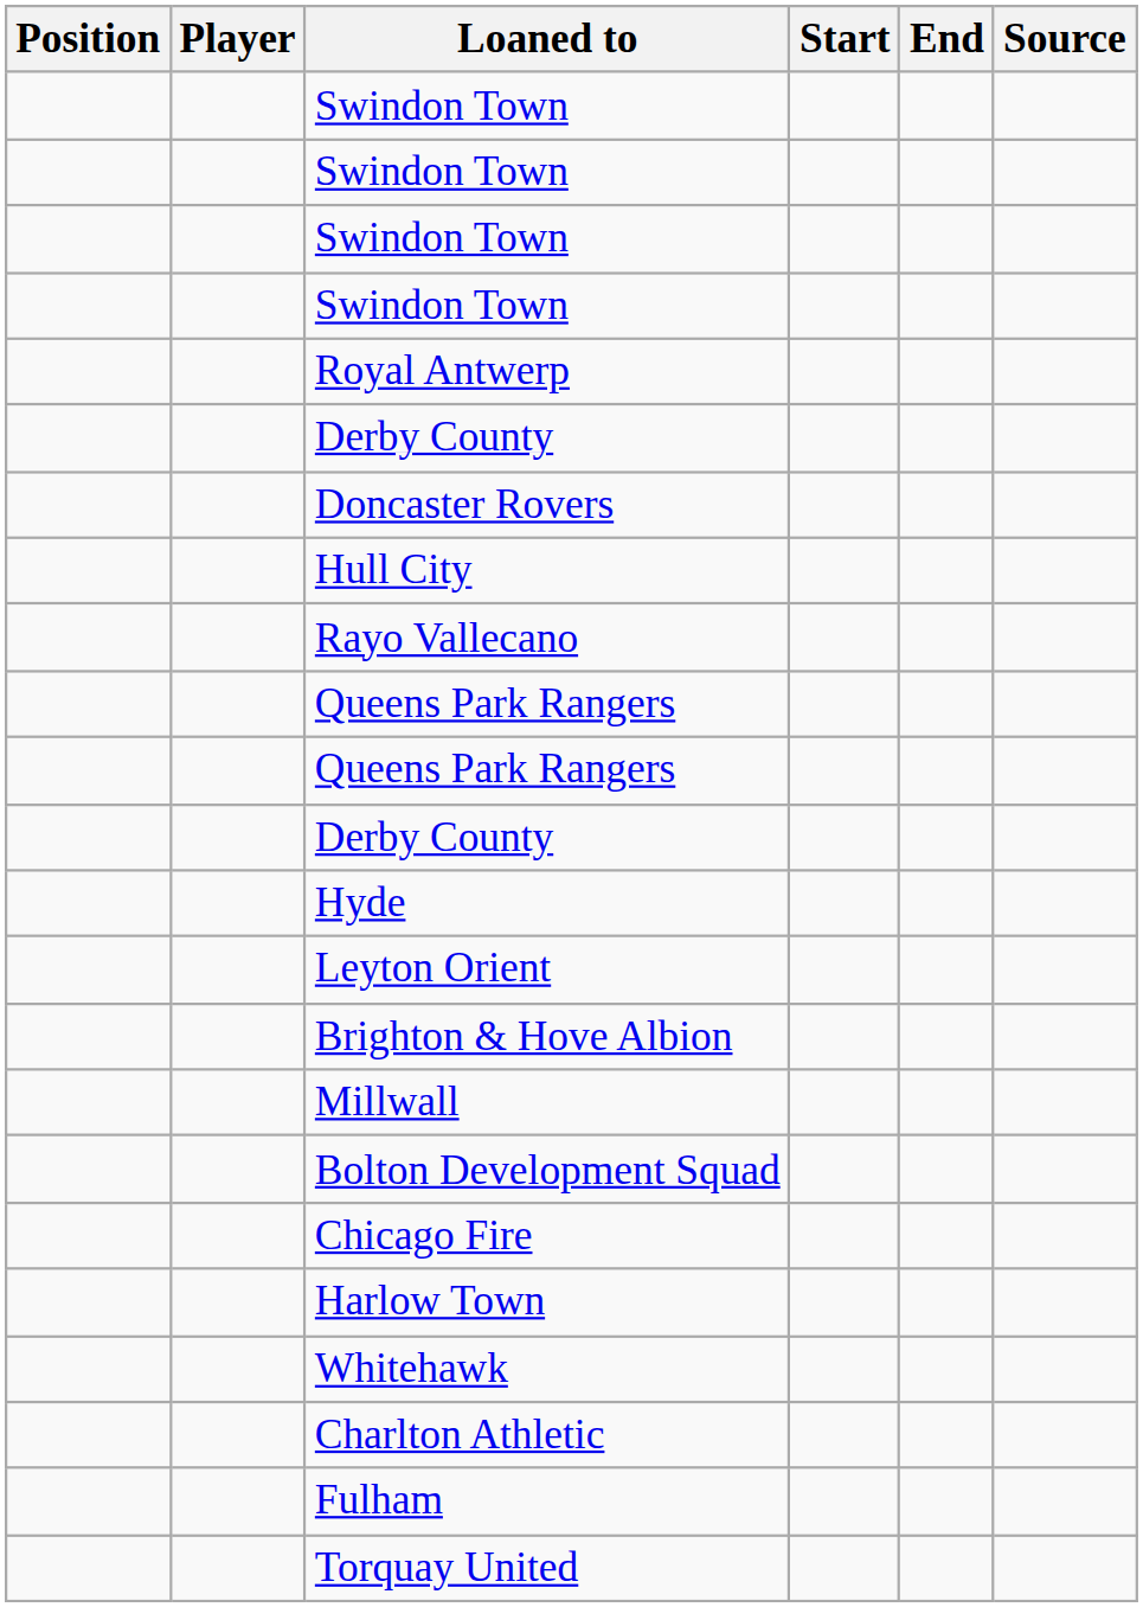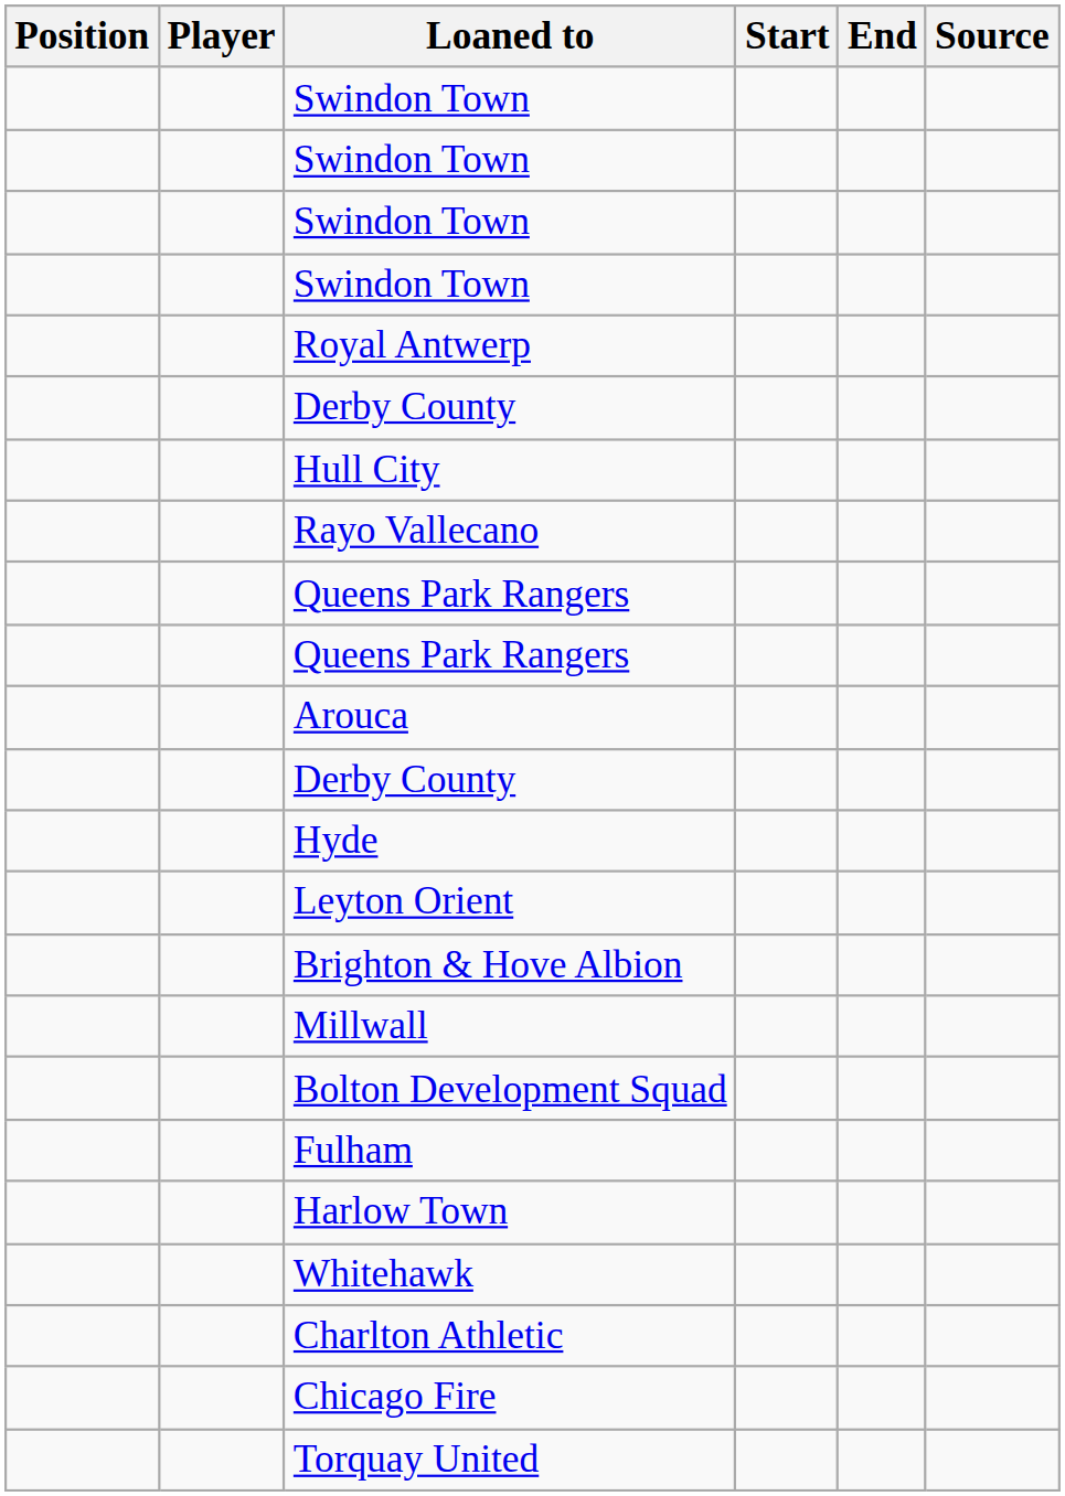- row: Doncaster Rovers
+ row: Arouca
rows swapped: Fulham <-> Chicago Fire
